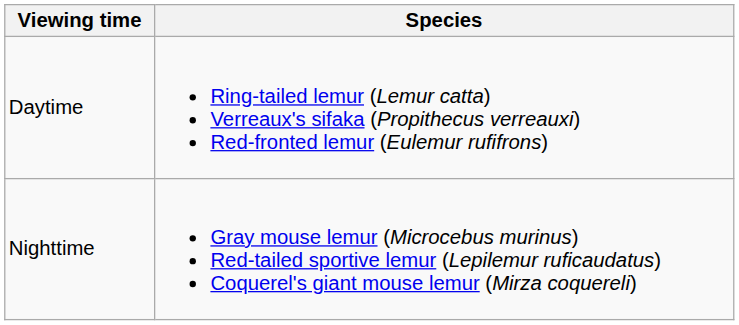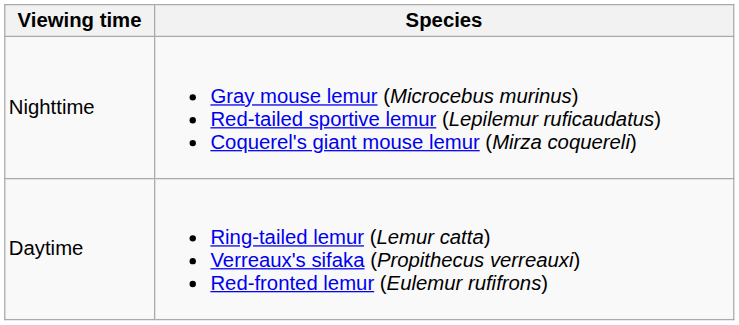rows swapped: Daytime <-> Nighttime
